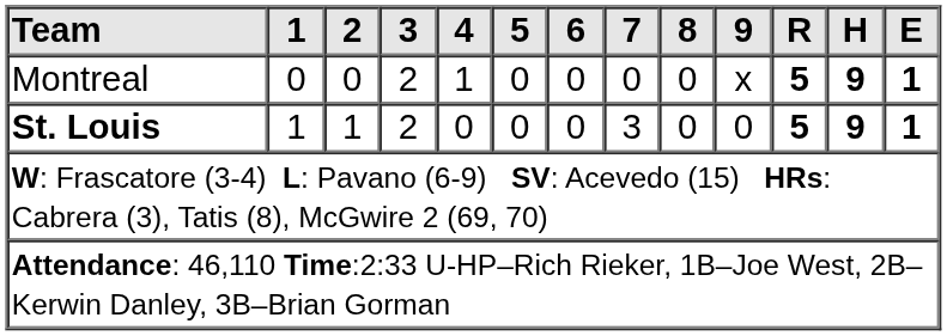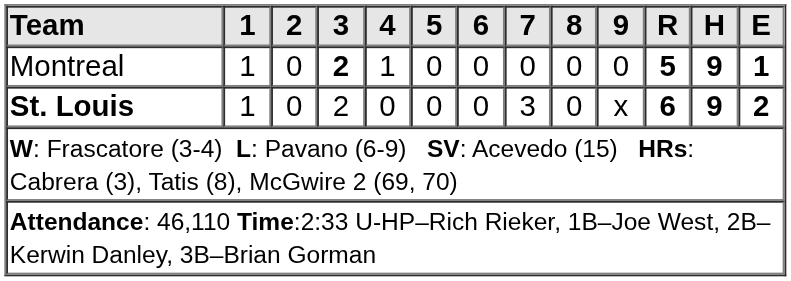Montreal | 1: 0 -> 1
Montreal | 3: normal -> bold
Montreal | 9: x -> 0
St. Louis | 2: 1 -> 0
St. Louis | 9: 0 -> x
St. Louis | R: 5 -> 6
St. Louis | E: 1 -> 2
